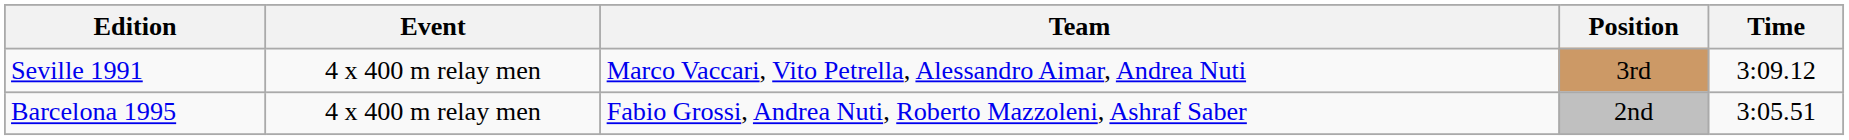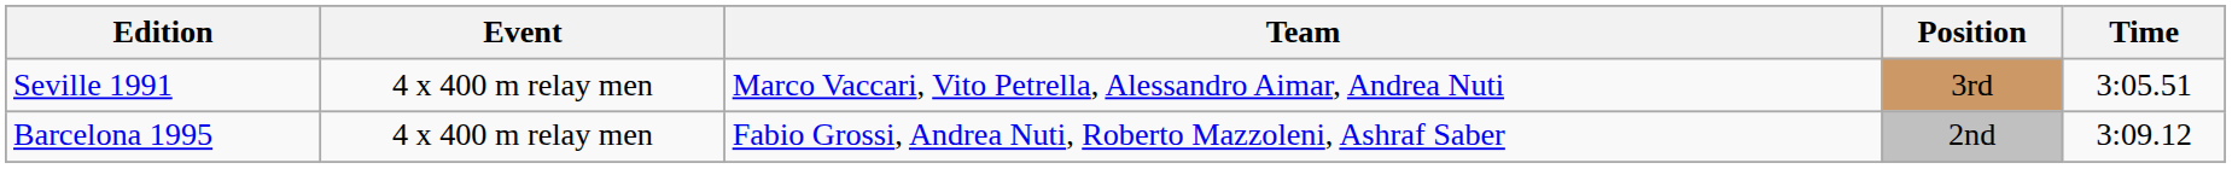Seville 1991 | Time: 3:09.12 -> 3:05.51
Barcelona 1995 | Time: 3:05.51 -> 3:09.12
